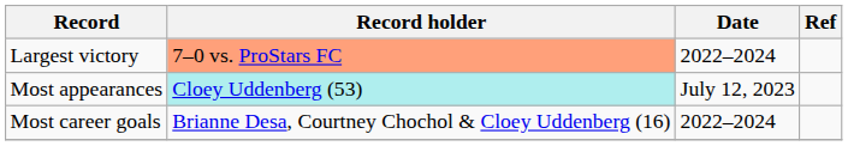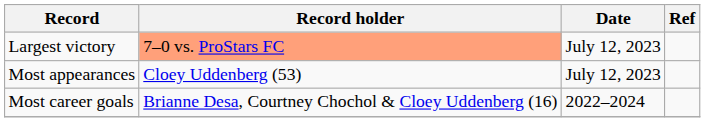Largest victory | Date: 2022–2024 -> July 12, 2023
Most appearances | Record holder: paleturquoise background -> no background
